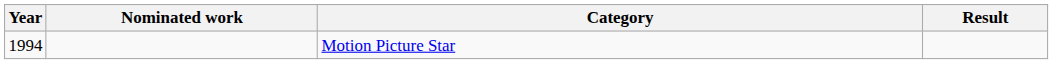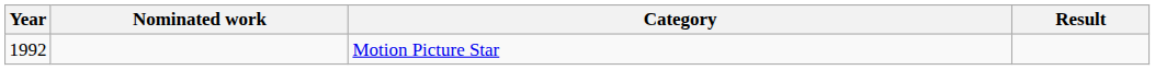Motion Picture Star | Year: 1994 -> 1992
